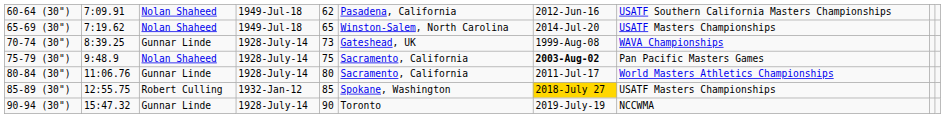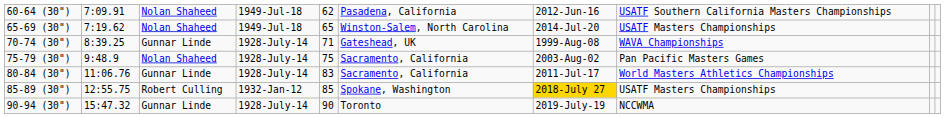70-74 (30") | column 5: 73 -> 71
75-79 (30") | column 7: bold -> normal
80-84 (30") | column 5: 80 -> 83
